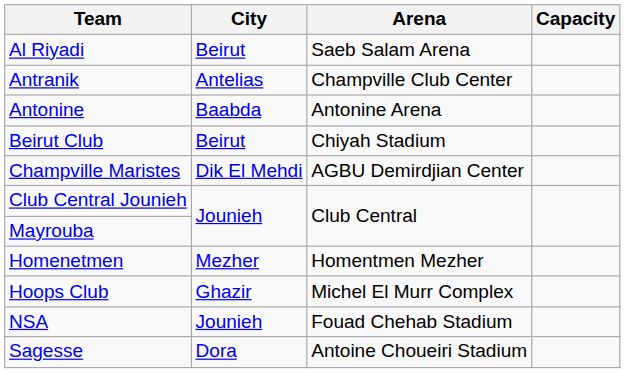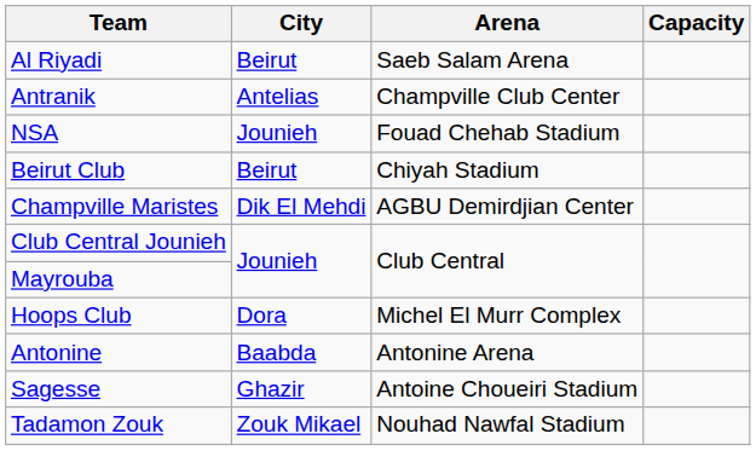rows swapped: Antonine <-> NSA
- row: Homenetmen | Mezher | Homentmen Mezher
Hoops Club | City: Ghazir -> Dora
Sagesse | City: Dora -> Ghazir
+ row: Tadamon Zouk | Zouk Mikael | Nouhad Nawfal Stadium
